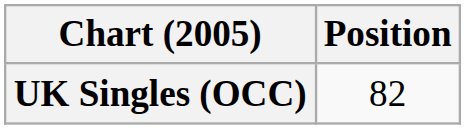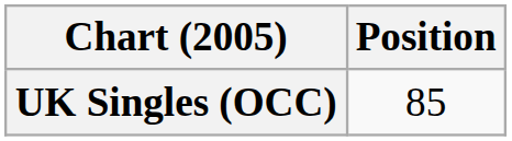UK Singles (OCC) | Position: 82 -> 85
